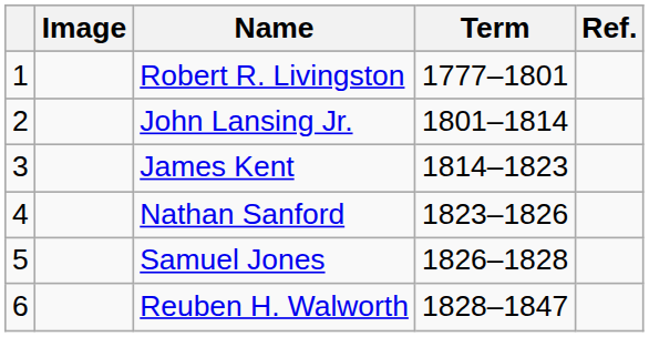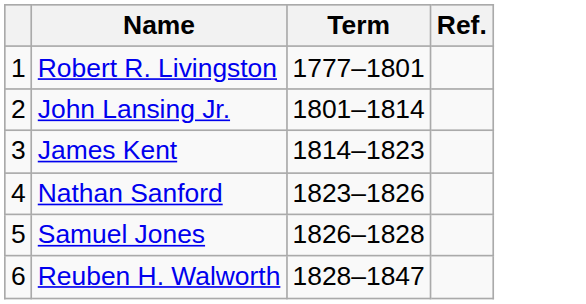- column: Image
